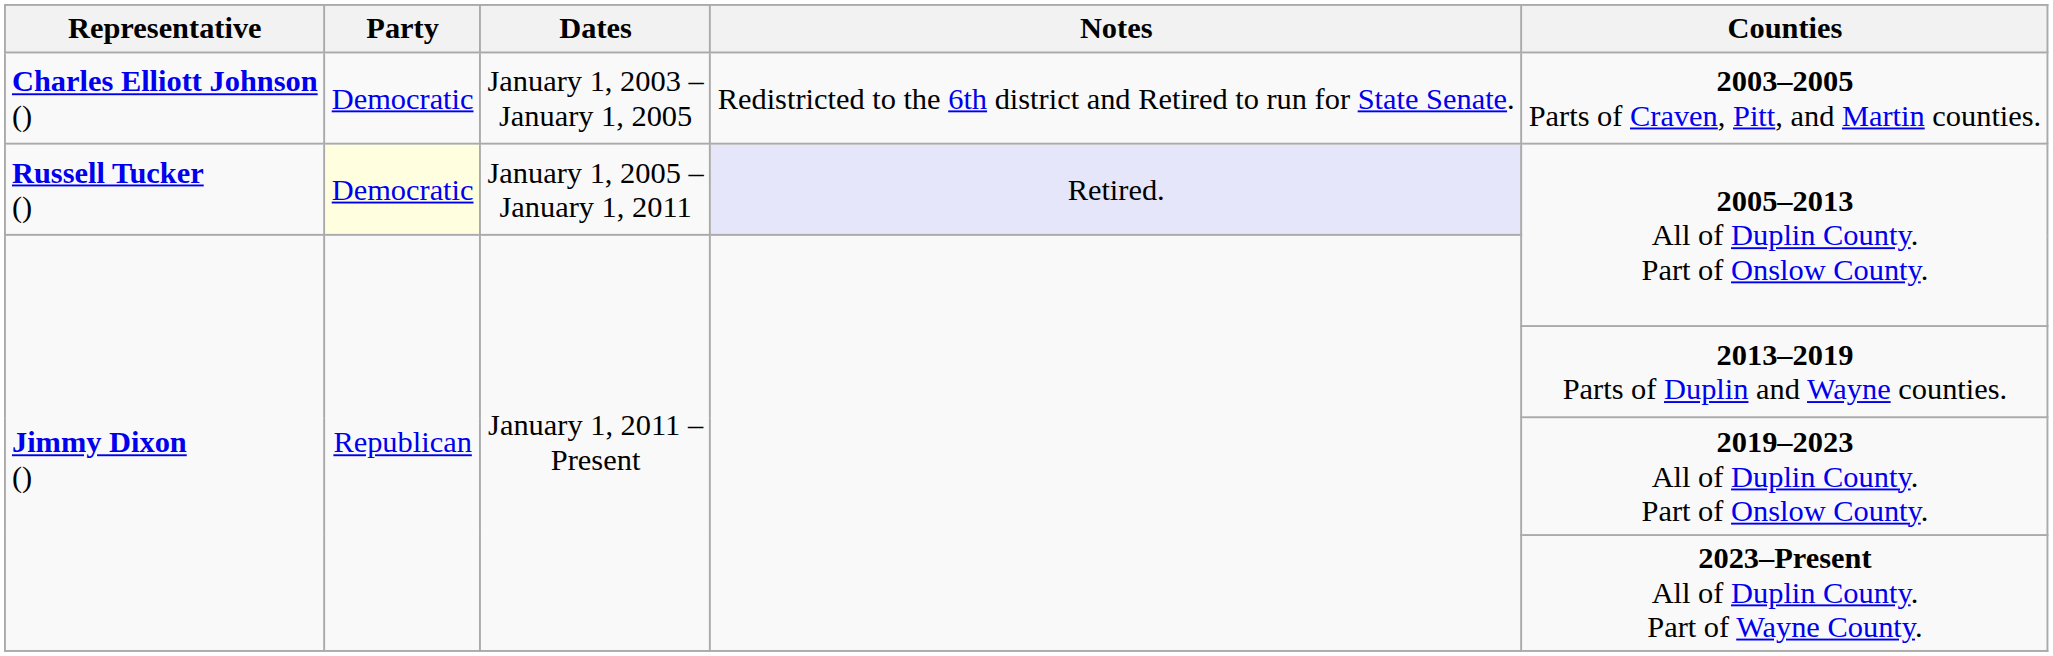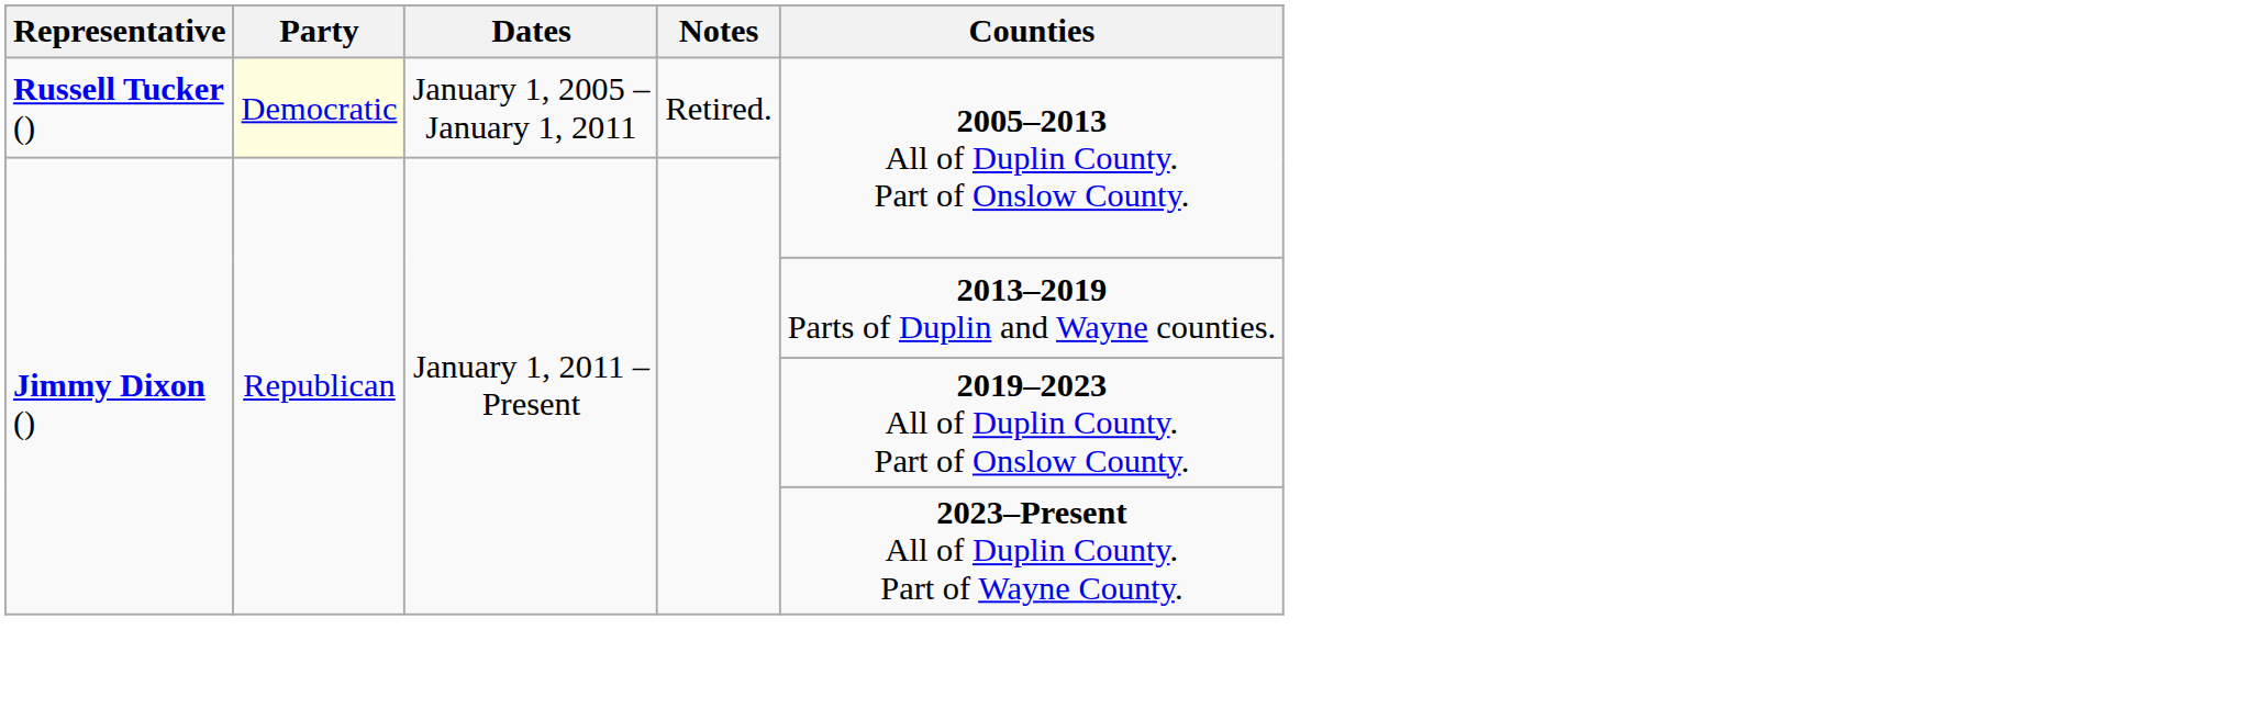- row: Charles Elliott Johnson () | Democratic | January 1, 2003 – January 1, 2005 | Redistricted to the 6th district and Retired to run for State Senate. | 2003–2005 Parts of Craven, Pitt, and Martin counties.
Russell Tucker () | Notes: lavender background -> no background
